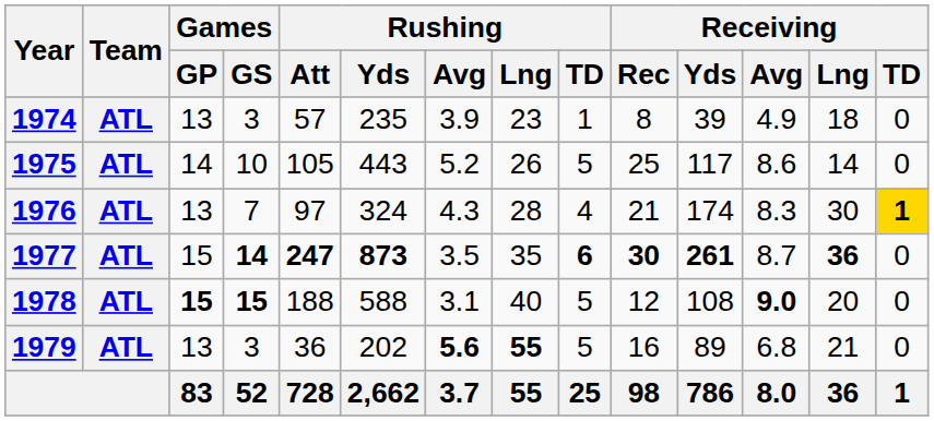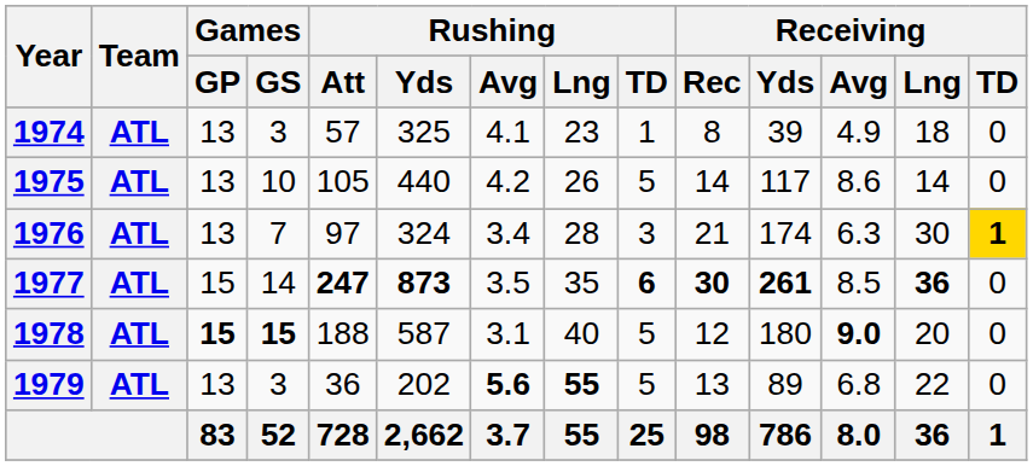1974 | Rushing / Yds: 235 -> 325
1974 | Rushing / Avg: 3.9 -> 4.1
1975 | Games / GP: 14 -> 13
1975 | Rushing / Yds: 443 -> 440
1975 | Rushing / Avg: 5.2 -> 4.2
1975 | Receiving / Rec: 25 -> 14
1976 | Rushing / Avg: 4.3 -> 3.4
1976 | Rushing / TD: 4 -> 3
1976 | Receiving / Avg: 8.3 -> 6.3
1977 | Games / GS: bold -> normal
1977 | Receiving / Avg: 8.7 -> 8.5
1978 | Rushing / Yds: 588 -> 587
1978 | Receiving / Yds: 108 -> 180
1979 | Receiving / Rec: 16 -> 13
1979 | Receiving / Lng: 21 -> 22
